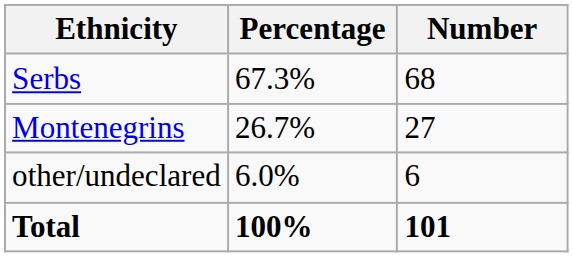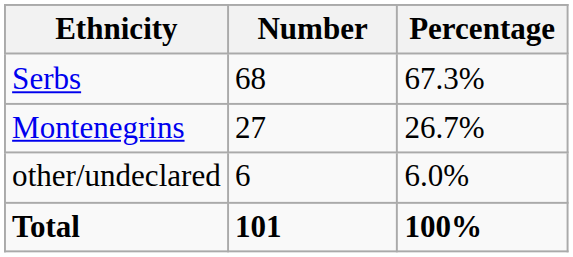columns swapped: Number <-> Percentage
